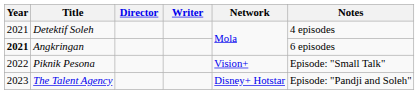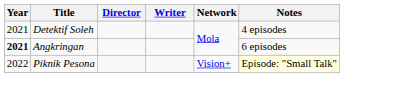Piknik Pesona | Notes: no background -> lightyellow background
- row: 2023 | The Talent Agency | Disney+ Hotstar | Episode: "Pandji and Soleh"
